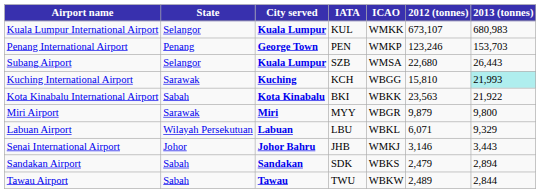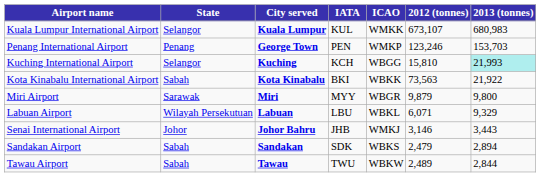- row: Subang Airport | Selangor | Kuala Lumpur | SZB | WMSA | 22,680 | 26,443
Kuching International Airport | State: Sarawak -> Selangor
Kota Kinabalu International Airport | 2012 (tonnes): 23,563 -> 73,563
